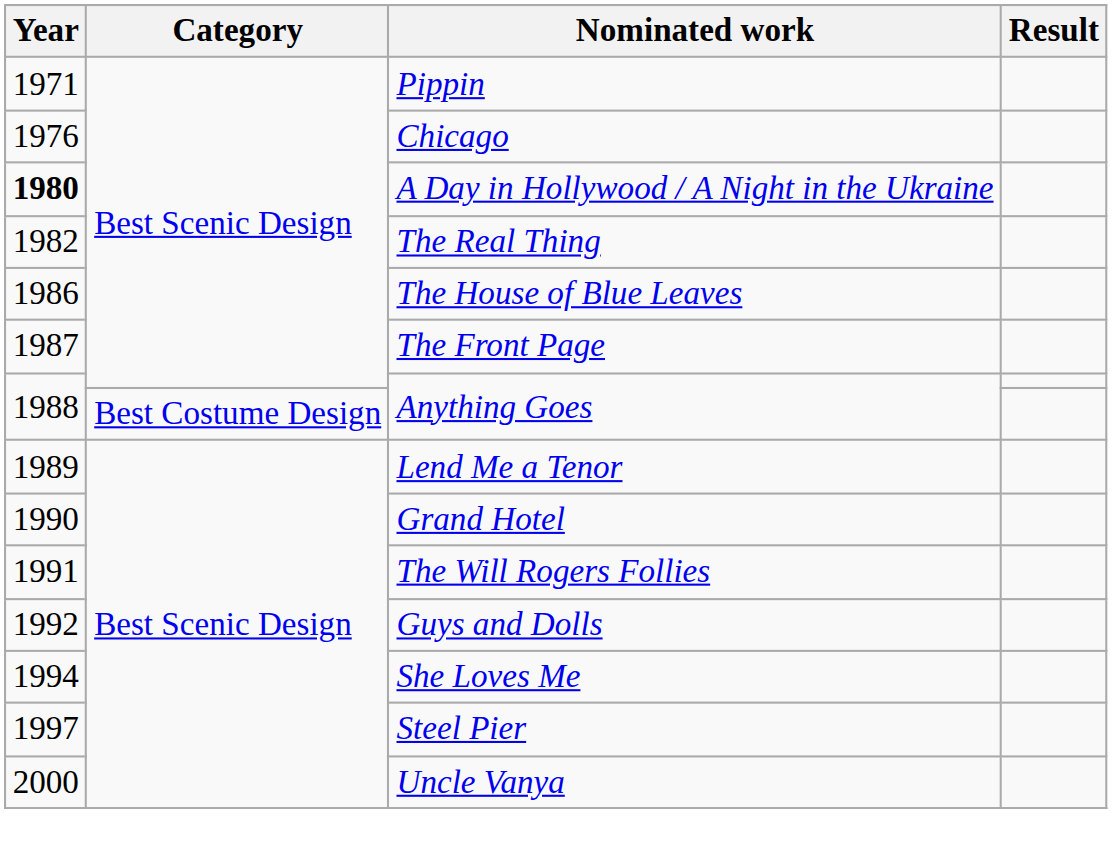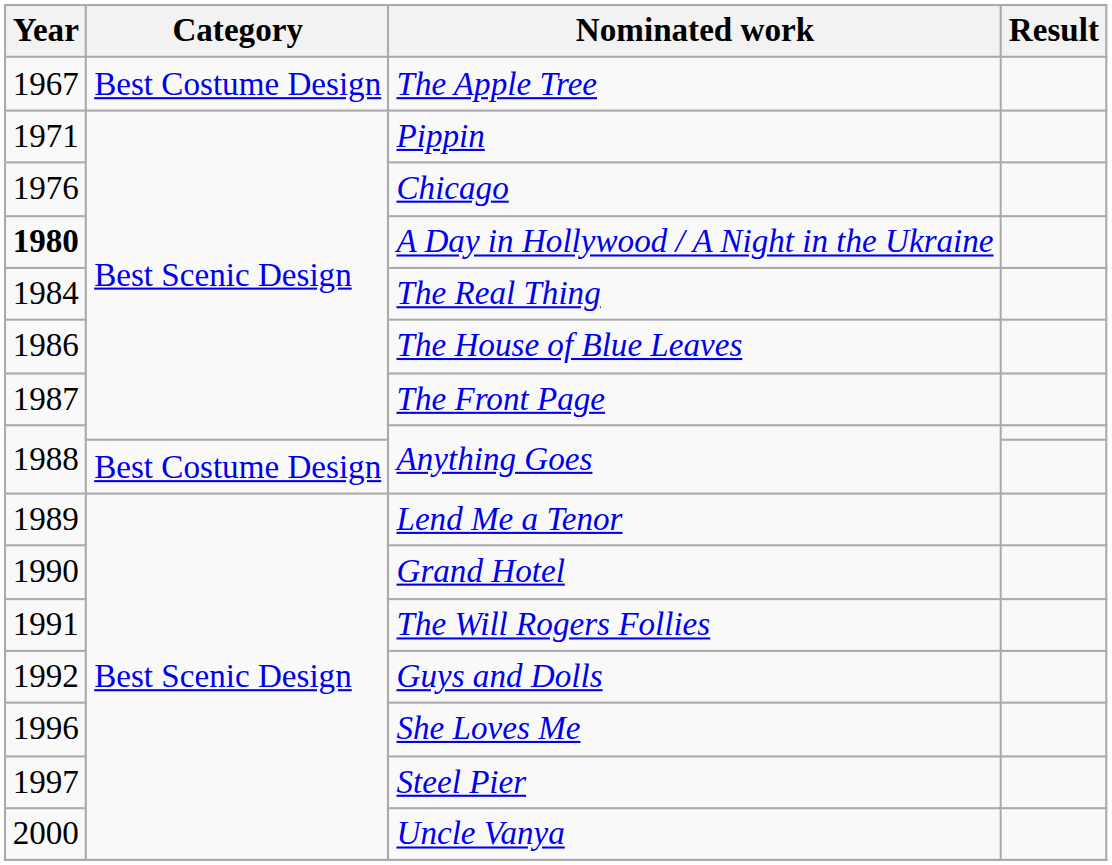+ row: 1967 | Best Costume Design | The Apple Tree
The Real Thing | Year: 1982 -> 1984
She Loves Me | Year: 1994 -> 1996
